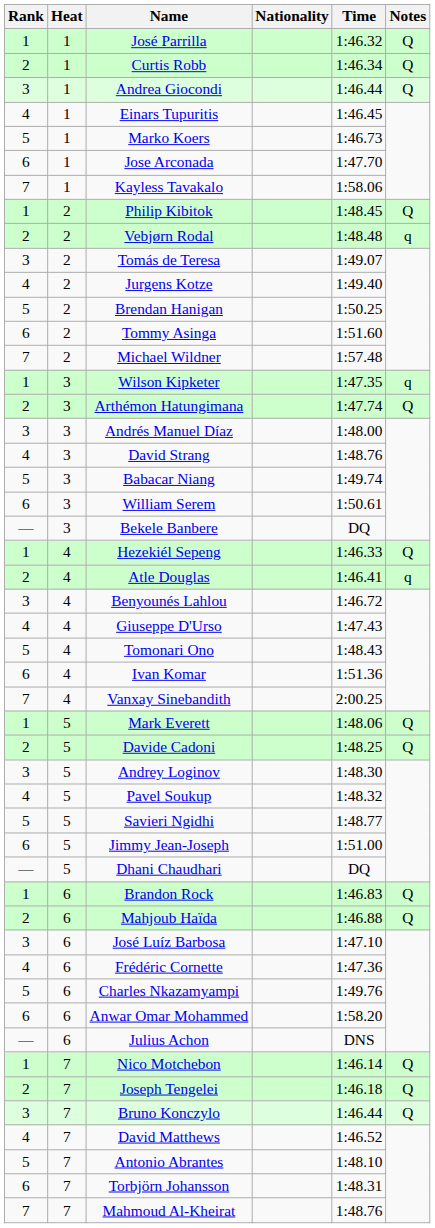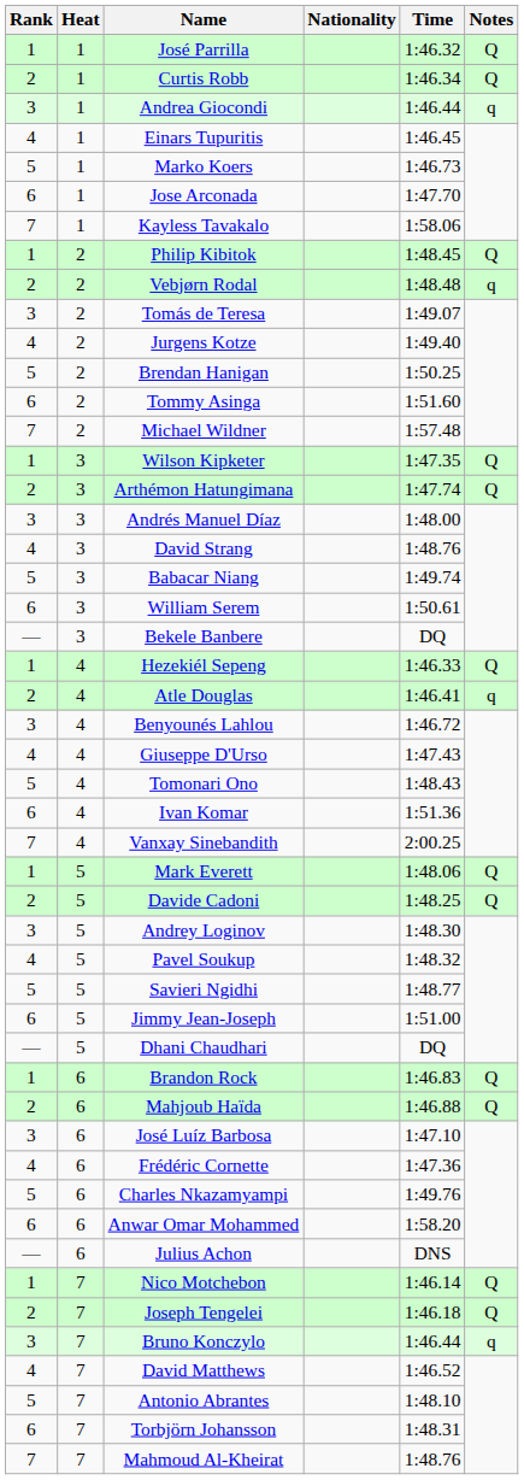Andrea Giocondi | Notes: Q -> q
Wilson Kipketer | Notes: q -> Q
Bruno Konczylo | Notes: Q -> q
